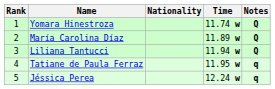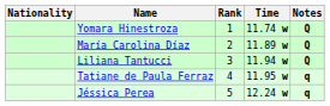columns swapped: Rank <-> Nationality
